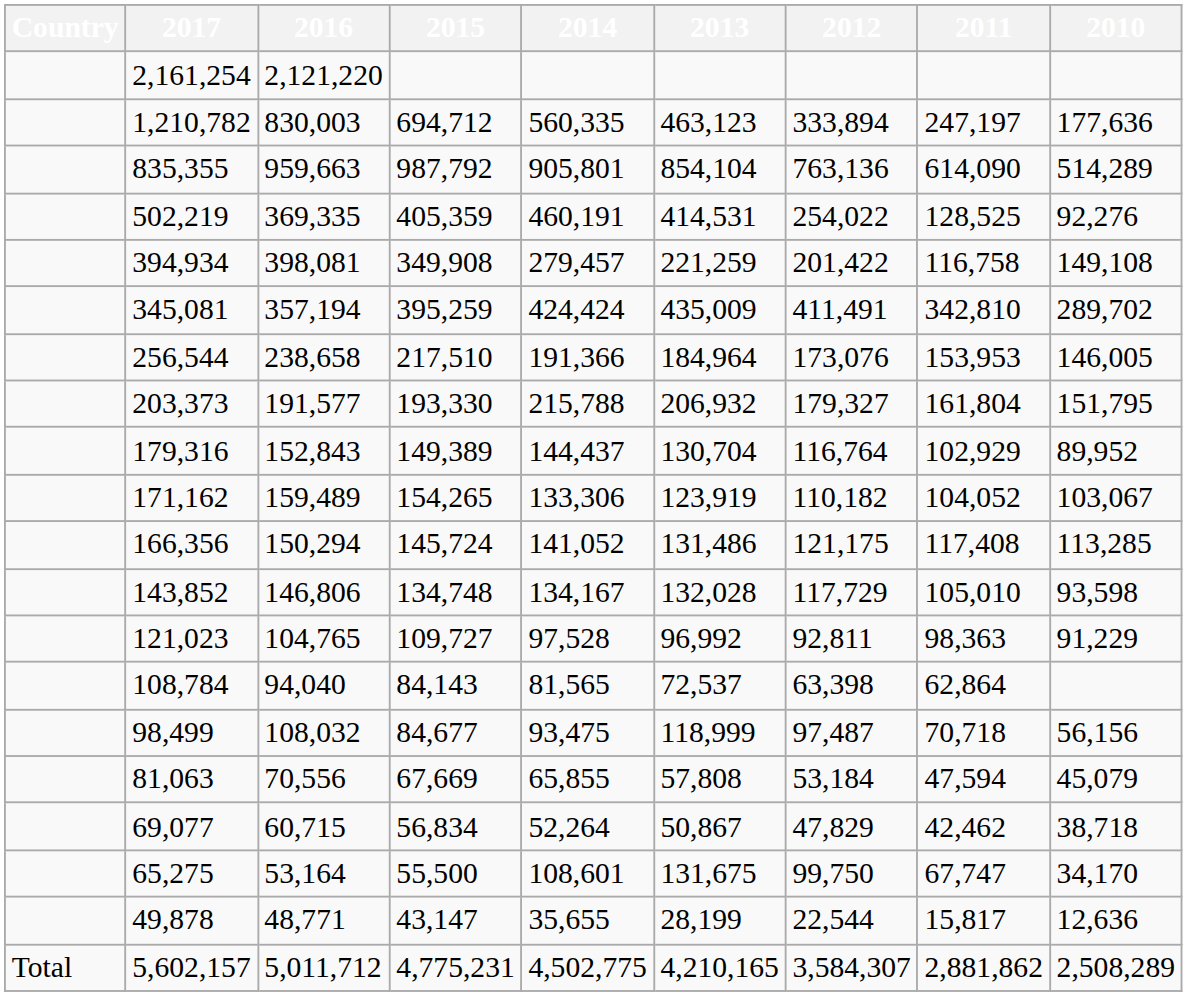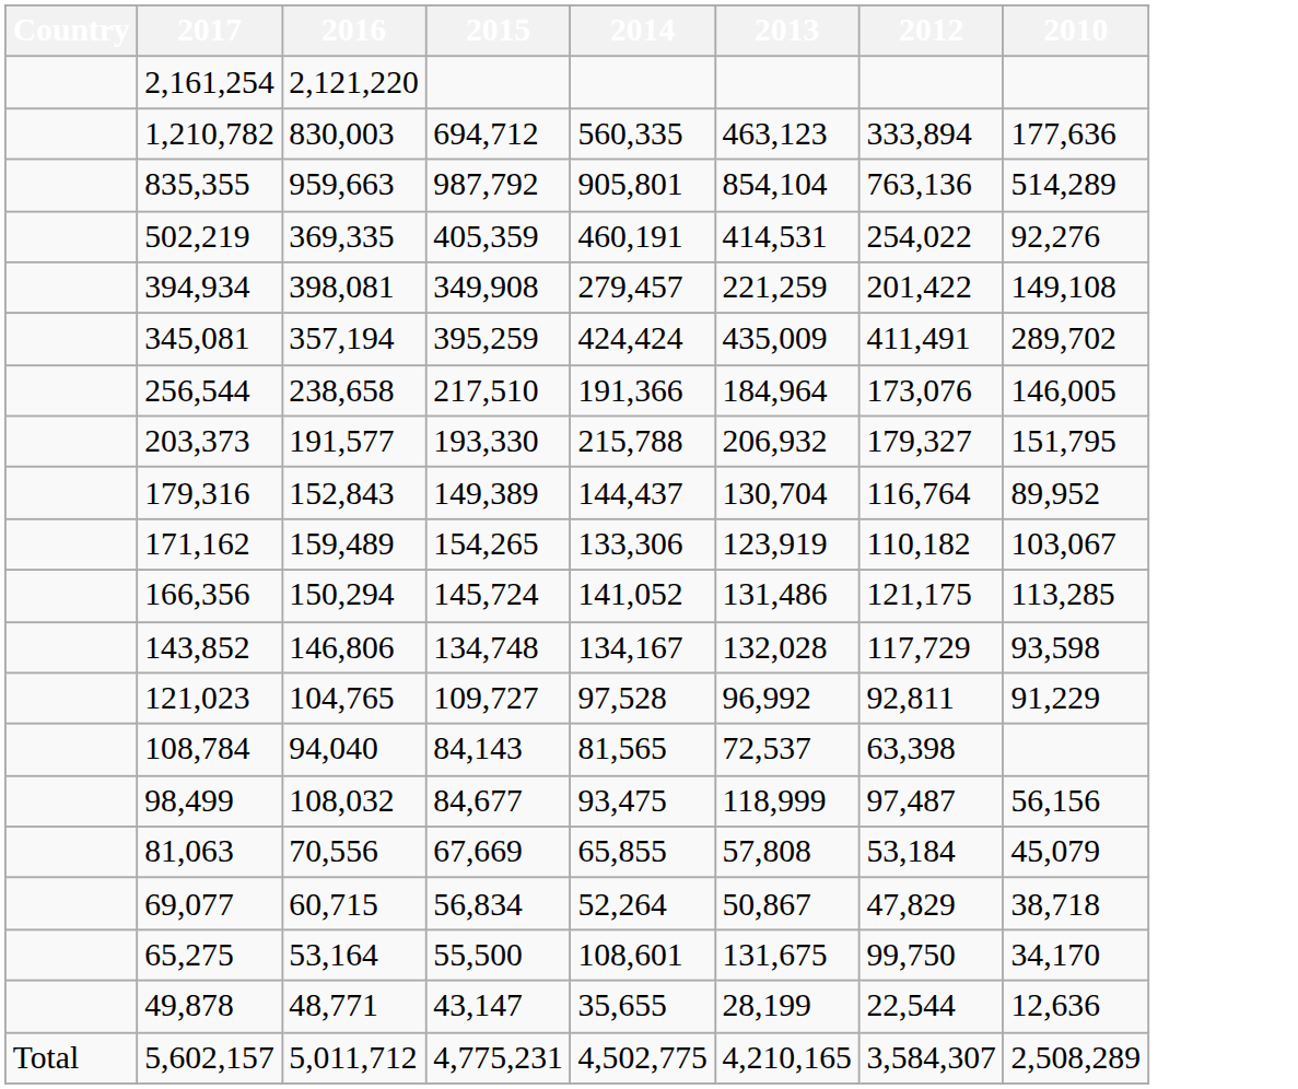- column: 2011 | 247,197 | 614,090 | 128,525 | 116,758 | 342,810 | 153,953 | 161,804 | 102,929 | 104,052 | 117,408 | 105,010 | 98,363 | 62,864 | 70,718 | 47,594 | 42,462 | 67,747 | 15,817 | 2,881,862
